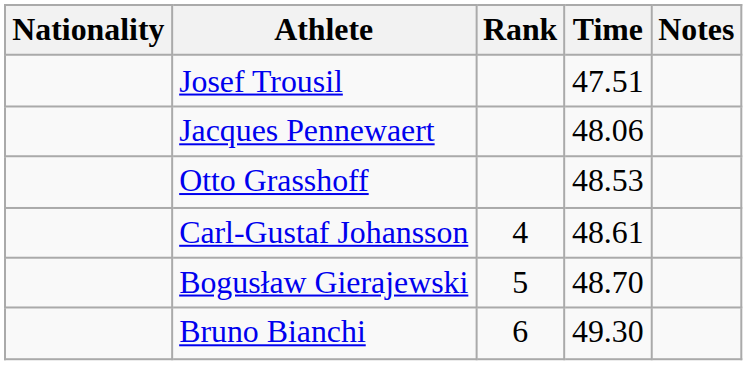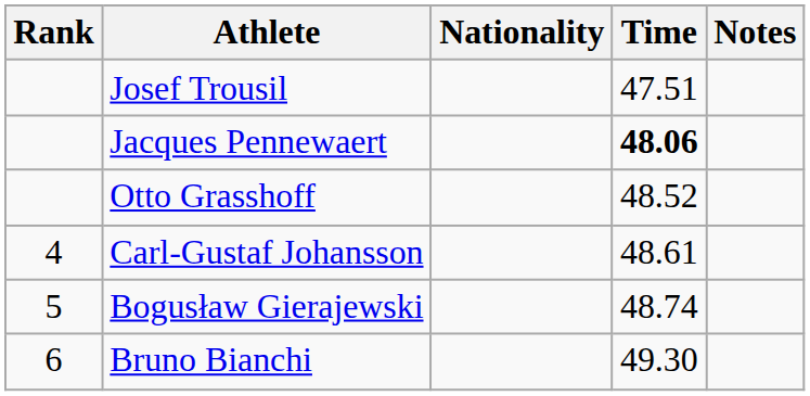columns swapped: Rank <-> Nationality
Jacques Pennewaert | Time: normal -> bold
Otto Grasshoff | Time: 48.53 -> 48.52
Bogusław Gierajewski | Time: 48.70 -> 48.74
